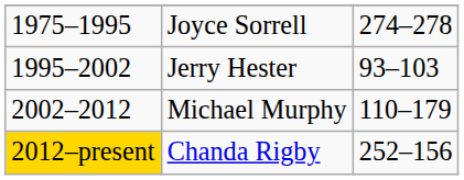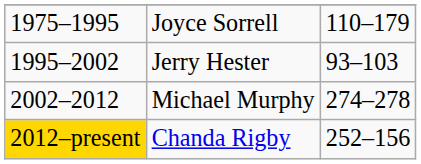Joyce Sorrell | column 3: 274–278 -> 110–179
Michael Murphy | column 3: 110–179 -> 274–278
